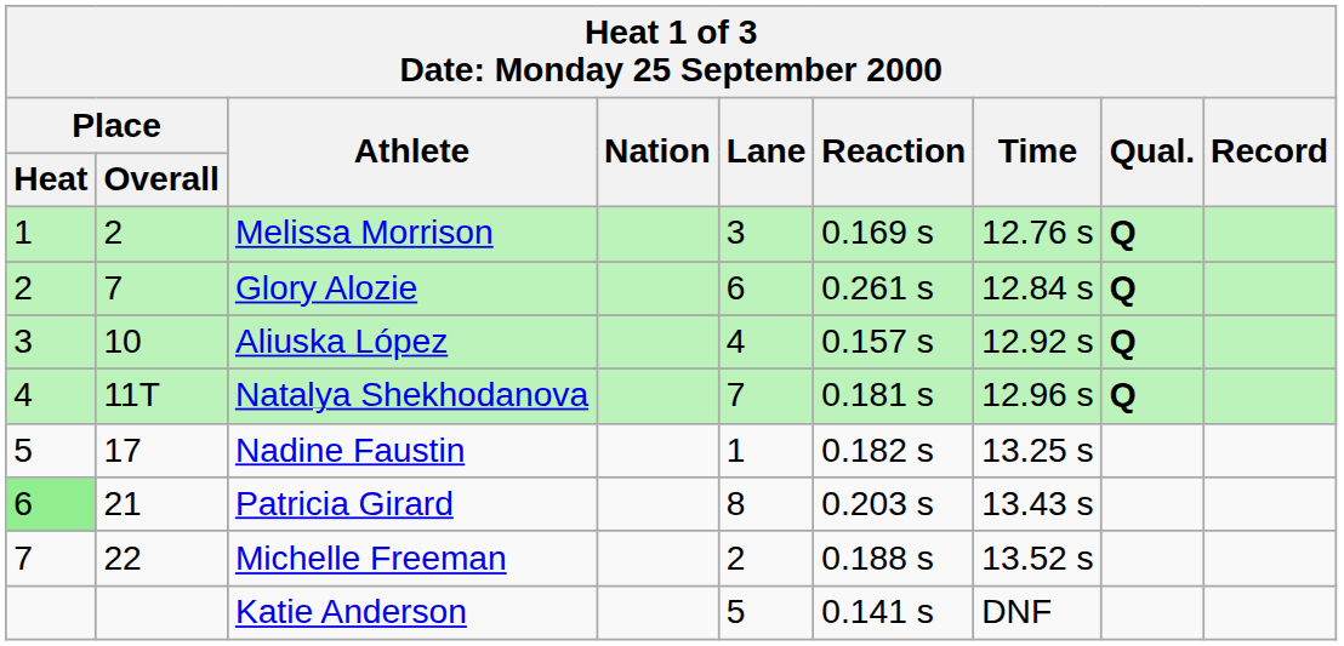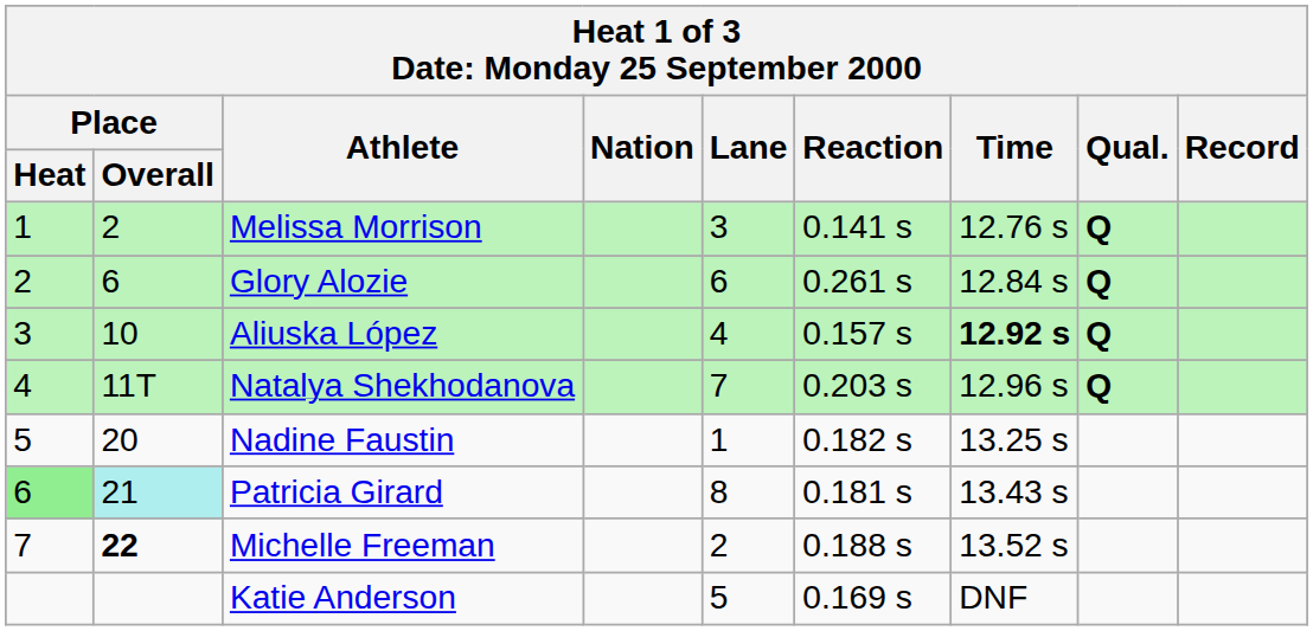Melissa Morrison | Reaction: 0.169 s -> 0.141 s
Glory Alozie | Place / Overall: 7 -> 6
Aliuska López | Time: normal -> bold
Natalya Shekhodanova | Reaction: 0.181 s -> 0.203 s
Nadine Faustin | Place / Overall: 17 -> 20
Patricia Girard | Place / Overall: no background -> paleturquoise background
Patricia Girard | Reaction: 0.203 s -> 0.181 s
Michelle Freeman | Place / Overall: normal -> bold
Katie Anderson | Reaction: 0.141 s -> 0.169 s
